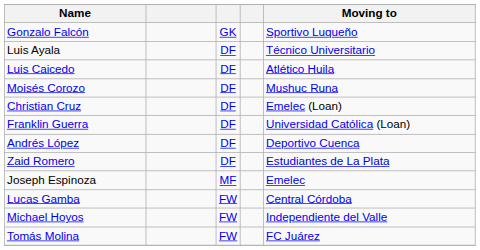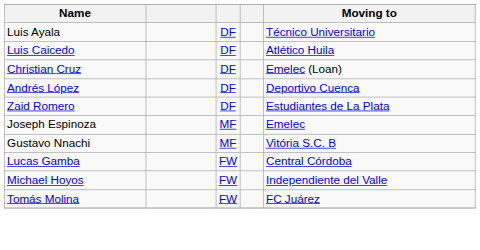- row: Gonzalo Falcón | GK | Sportivo Luqueño
- row: Moisés Corozo | DF | Mushuc Runa
- row: Franklin Guerra | DF | Universidad Católica (Loan)
+ row: Gustavo Nnachi | MF | Vitória S.C. B
